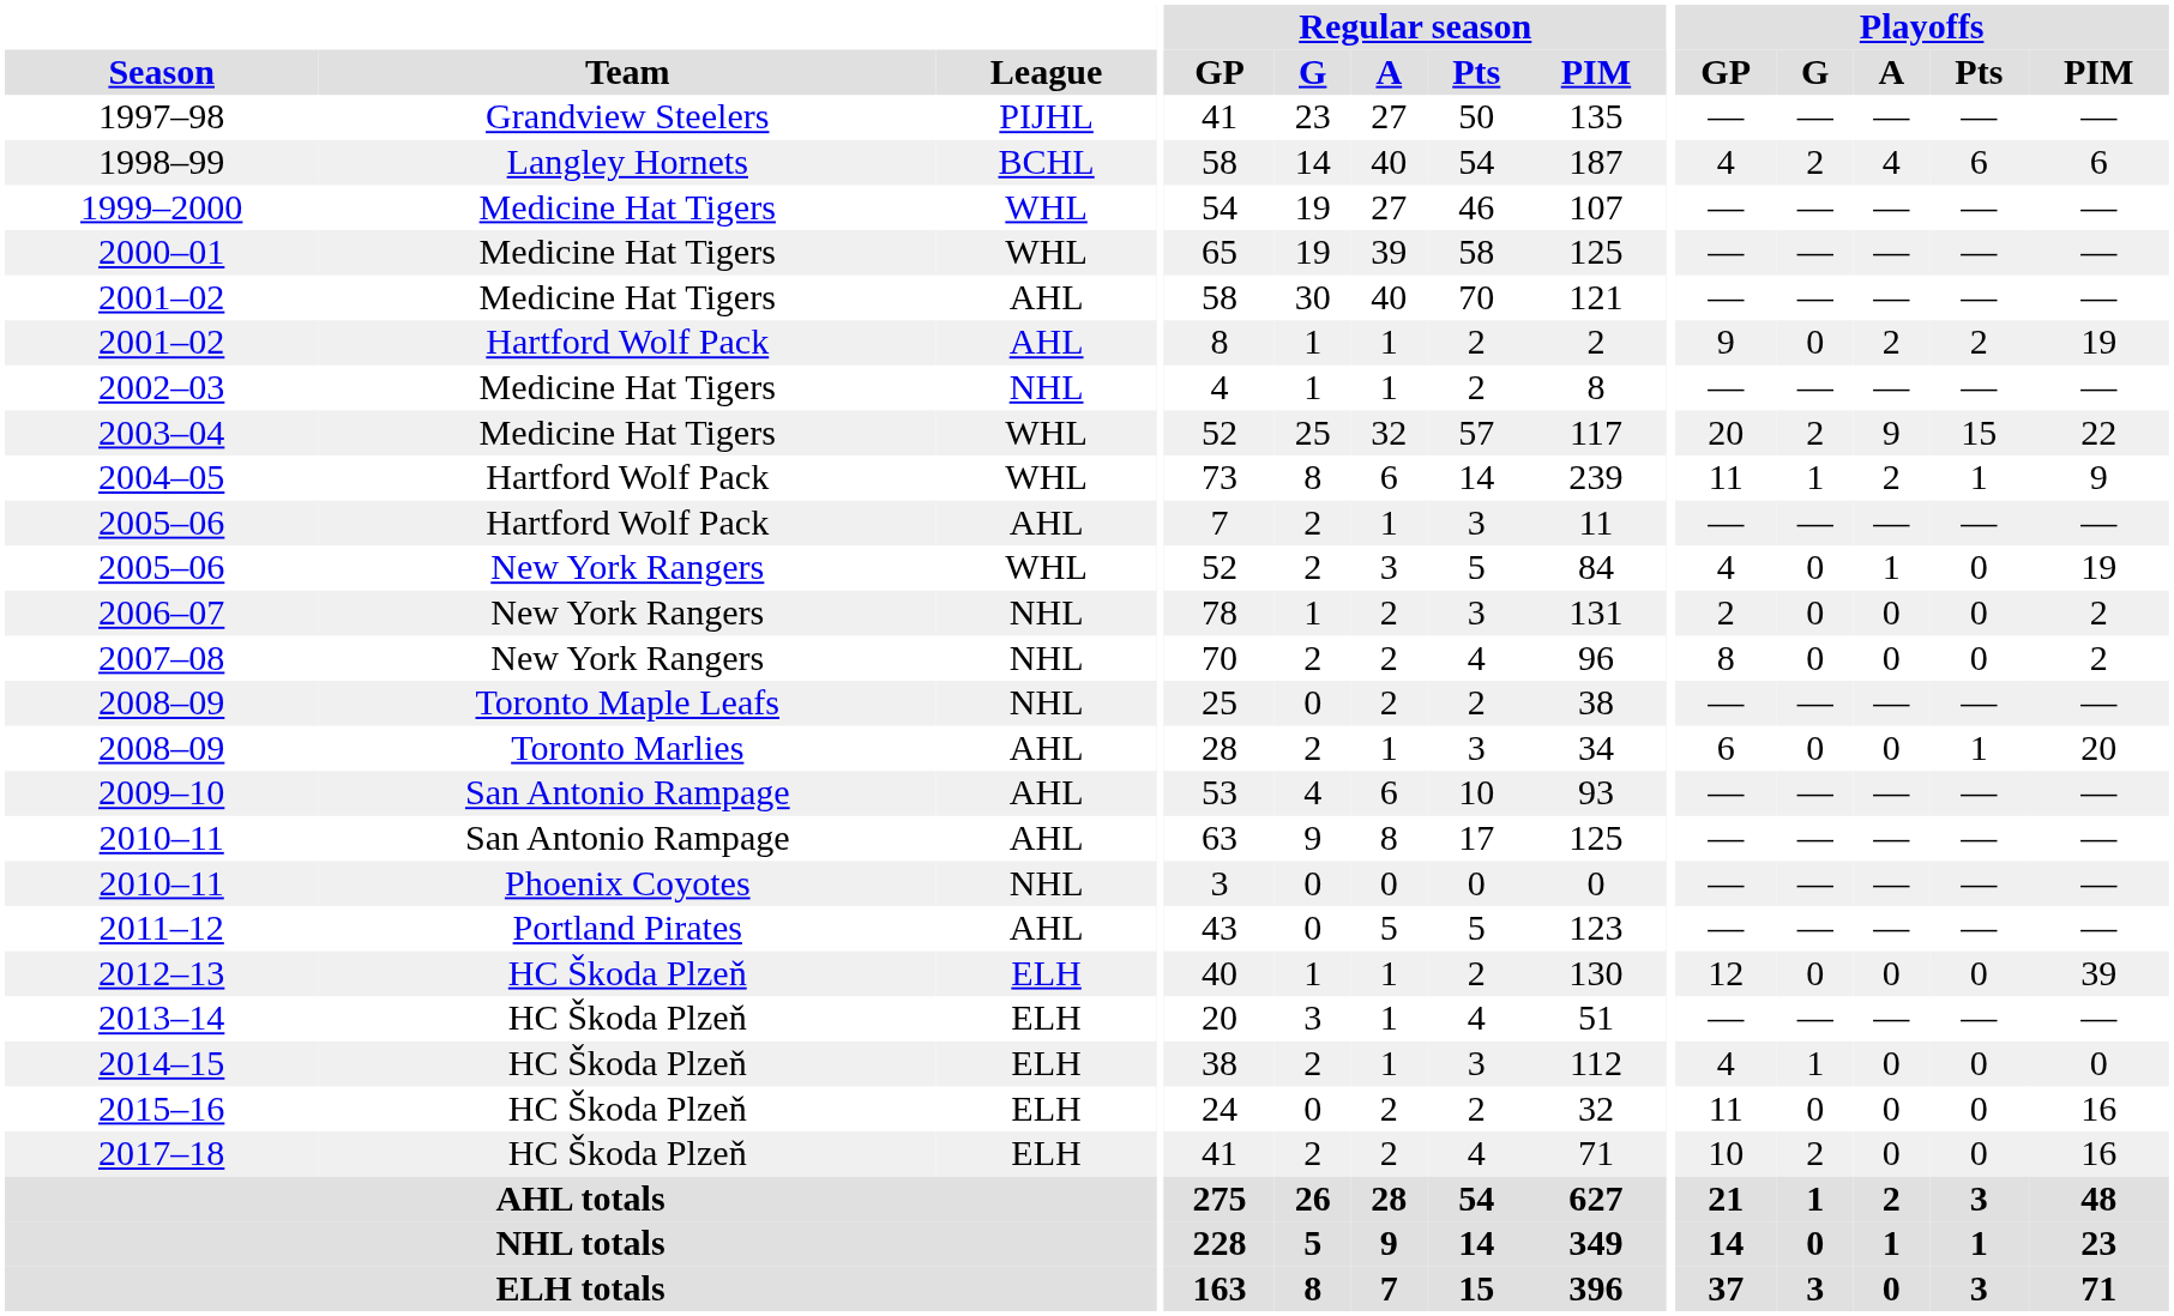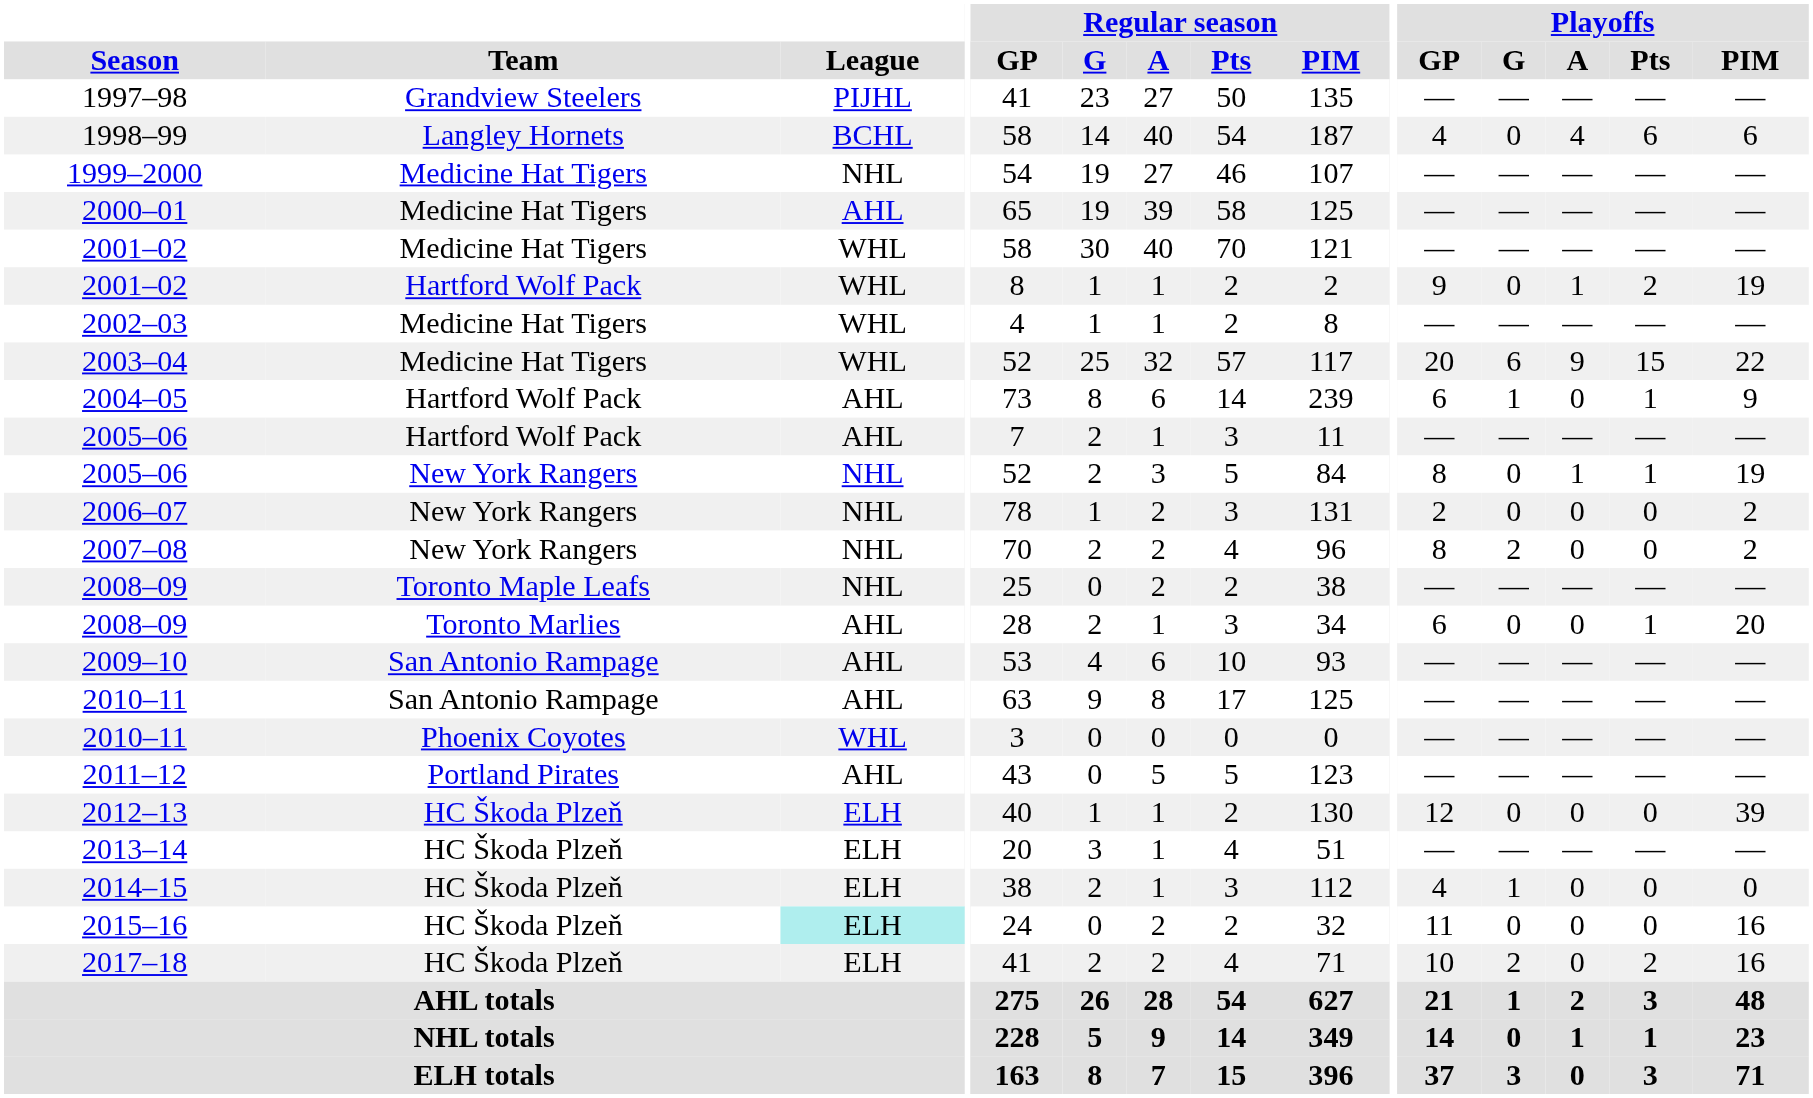1998–99 | Playoffs / G: 2 -> 0
1999–2000 | League: WHL -> NHL
2000–01 | League: WHL -> AHL
2001–02 / Medicine Hat Tigers | League: AHL -> WHL
2001–02 / Hartford Wolf Pack | League: AHL -> WHL
2001–02 / Hartford Wolf Pack | Playoffs / A: 2 -> 1
2002–03 | League: NHL -> WHL
2003–04 | Playoffs / G: 2 -> 6
2004–05 | League: WHL -> AHL
2004–05 | Playoffs / GP: 11 -> 6
2004–05 | Playoffs / A: 2 -> 0
2005–06 / New York Rangers | League: WHL -> NHL
2005–06 / New York Rangers | Playoffs / GP: 4 -> 8
2005–06 / New York Rangers | Playoffs / Pts: 0 -> 1
2007–08 | Playoffs / G: 0 -> 2
2010–11 / Phoenix Coyotes | League: NHL -> WHL
2015–16 | League: no background -> paleturquoise background
2017–18 | Playoffs / Pts: 0 -> 2
